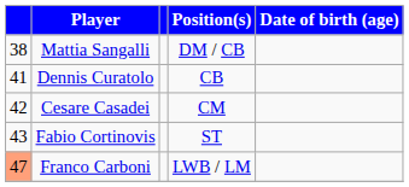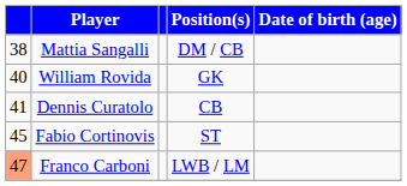+ row: 40 | William Rovida | GK
- row: 42 | Cesare Casadei | CM
Fabio Cortinovis | column 1: 43 -> 45
